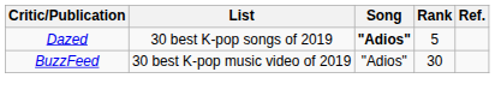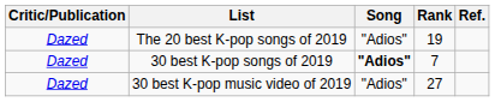+ row: Dazed | The 20 best K-pop songs of 2019 | "Adios" | 19
30 best K-pop songs of 2019 | Rank: 5 -> 7
30 best K-pop music video of 2019 | Critic/Publication: BuzzFeed -> Dazed
30 best K-pop music video of 2019 | Rank: 30 -> 27
